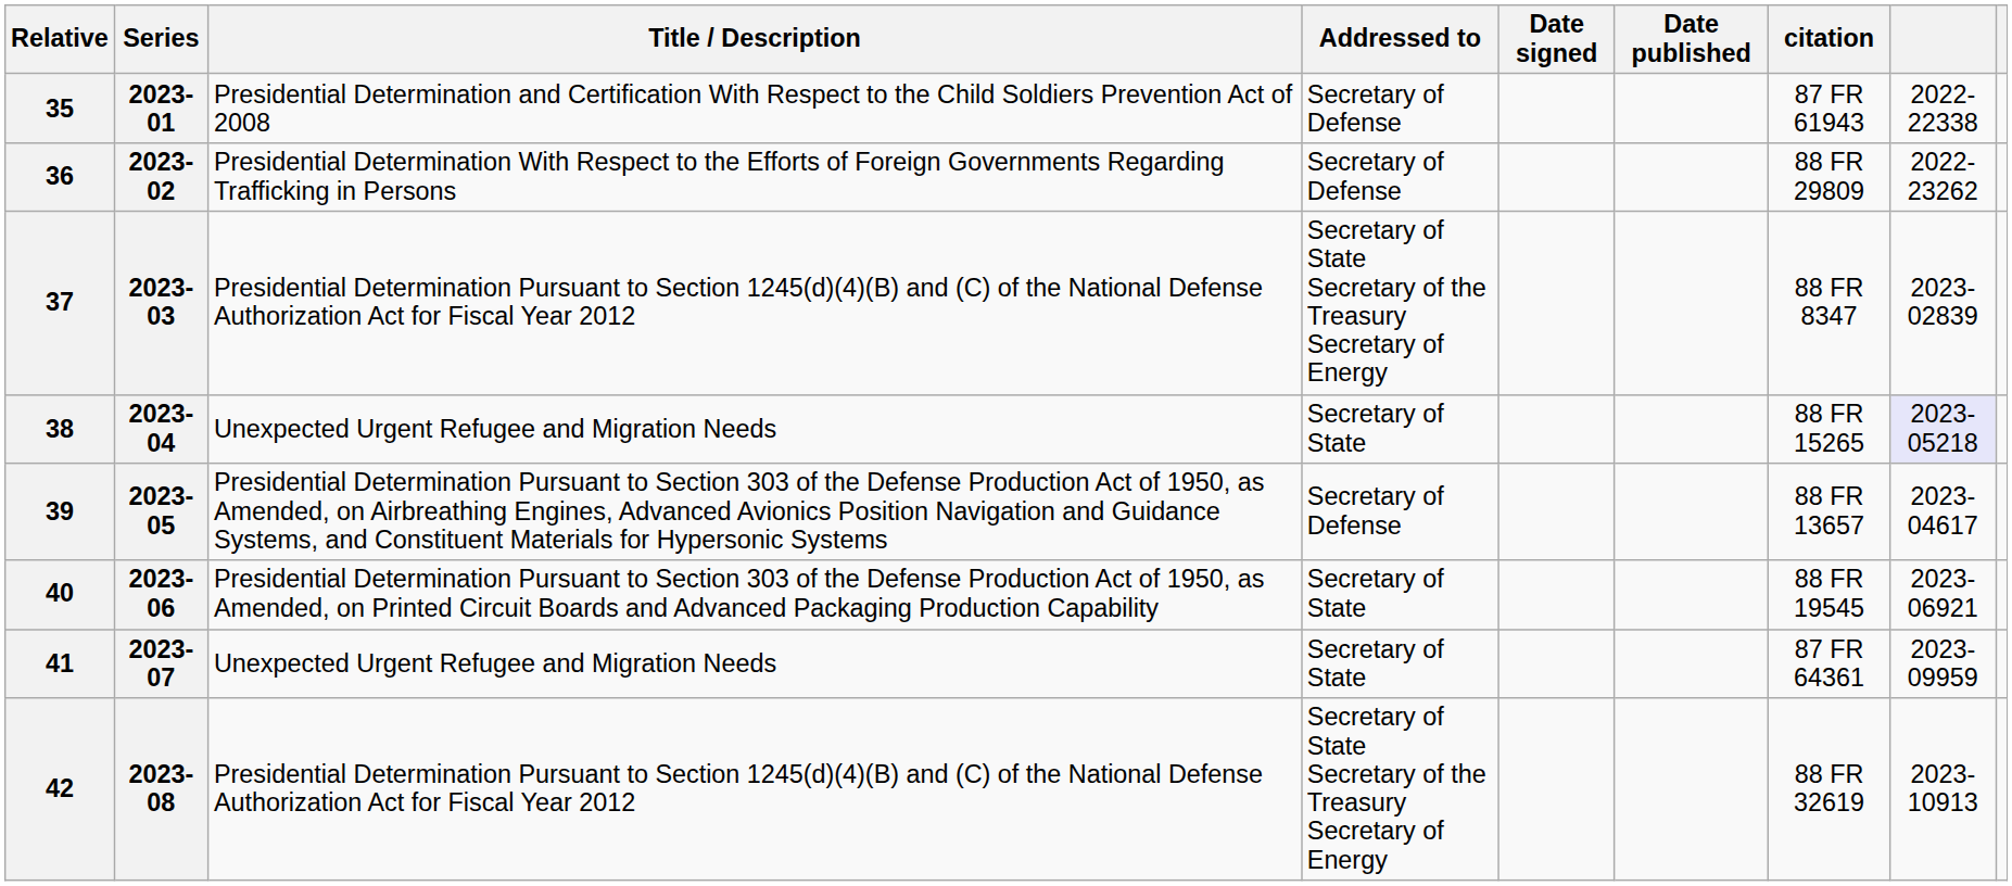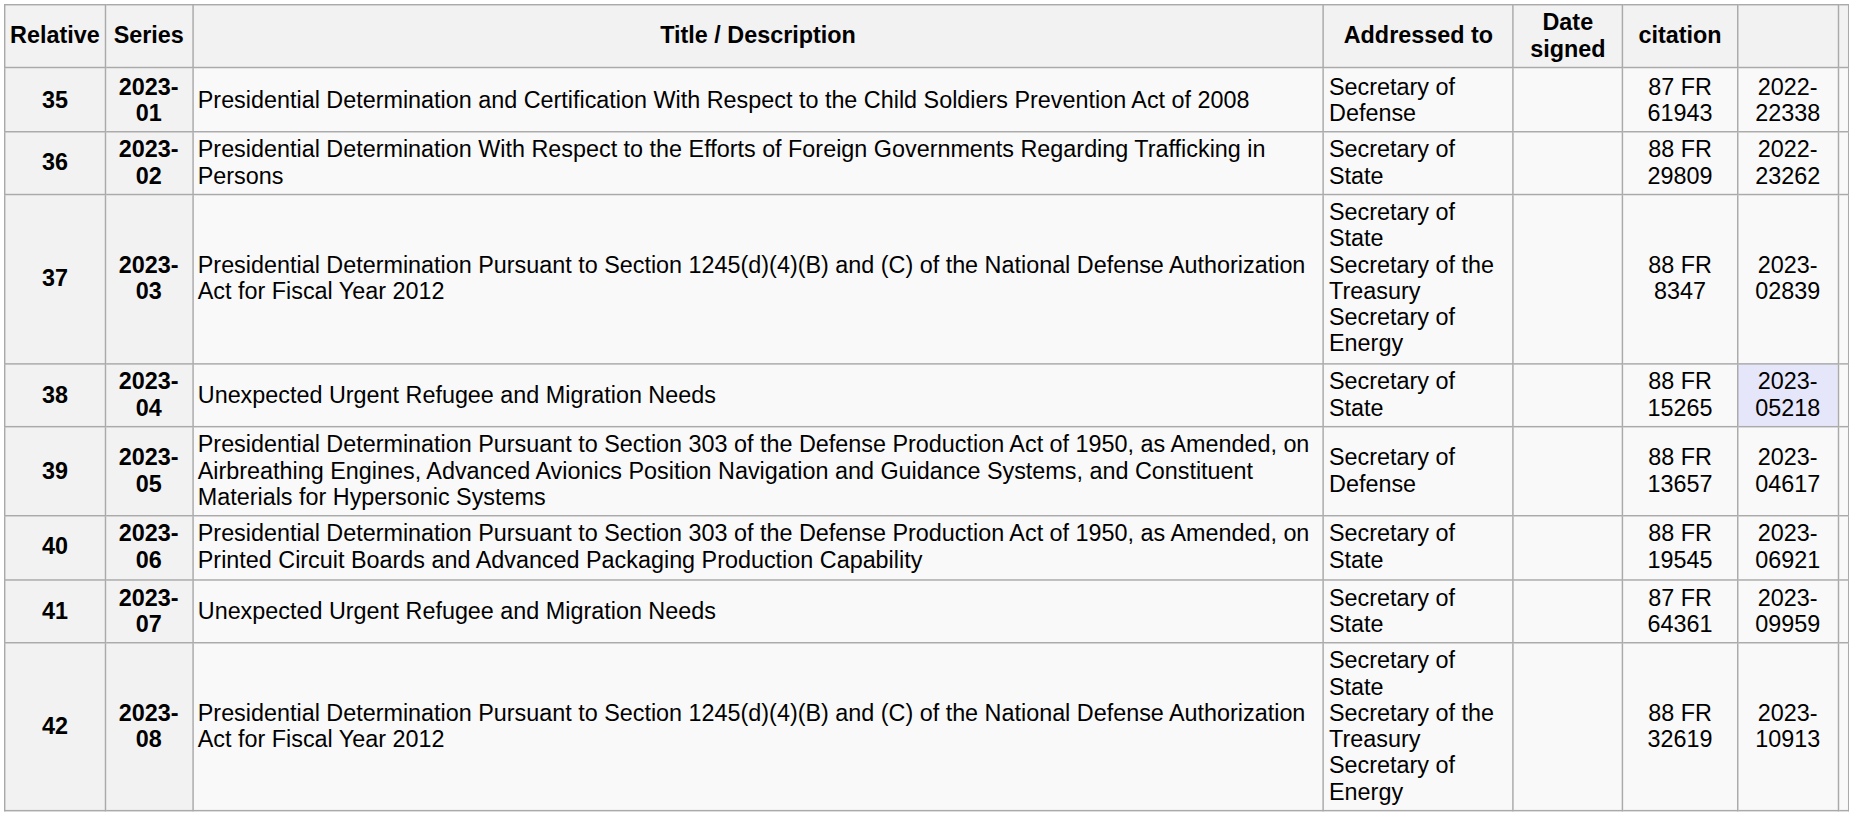- column: Date published
36 | Addressed to: Secretary of Defense -> Secretary of State
